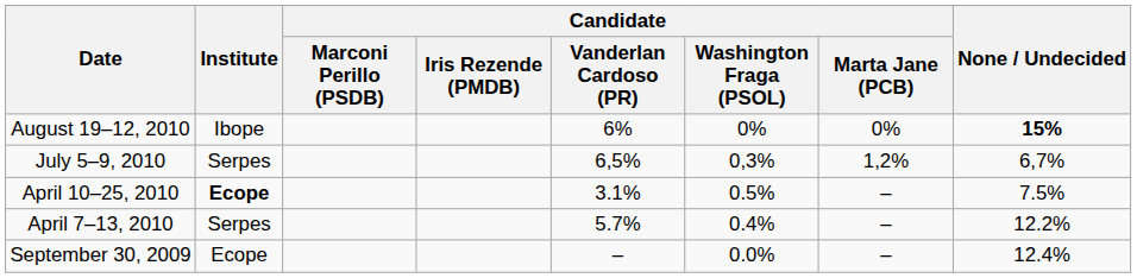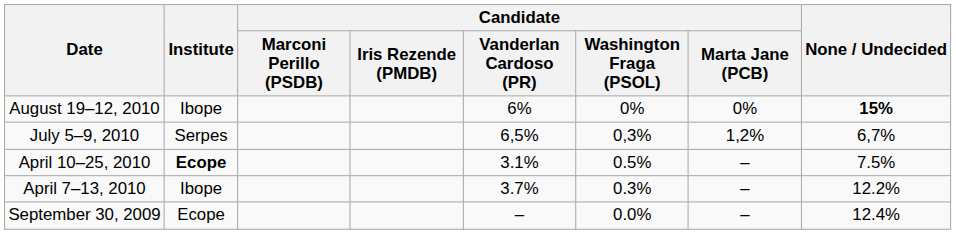April 7–13, 2010 | Institute: Serpes -> Ibope
April 7–13, 2010 | Candidate / Vanderlan Cardoso (PR): 5.7% -> 3.7%
April 7–13, 2010 | Candidate / Washington Fraga (PSOL): 0.4% -> 0.3%
